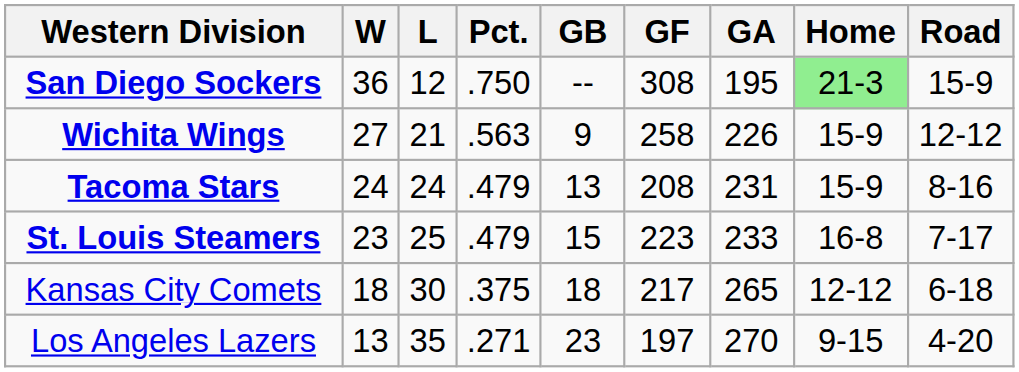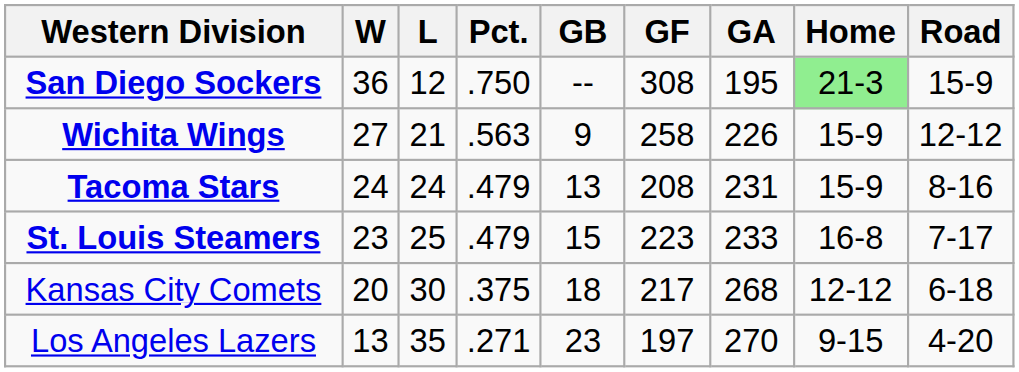Kansas City Comets | W: 18 -> 20
Kansas City Comets | GA: 265 -> 268
